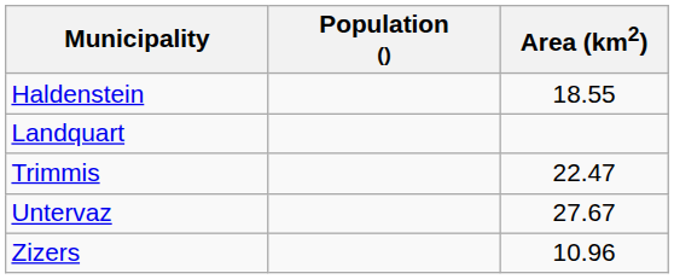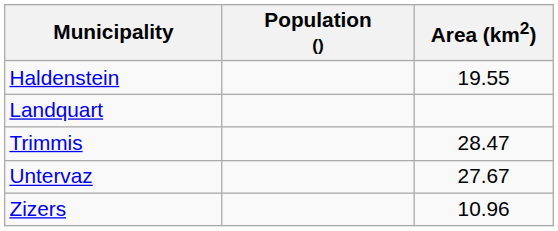Haldenstein | Area (km2): 18.55 -> 19.55
Trimmis | Area (km2): 22.47 -> 28.47
